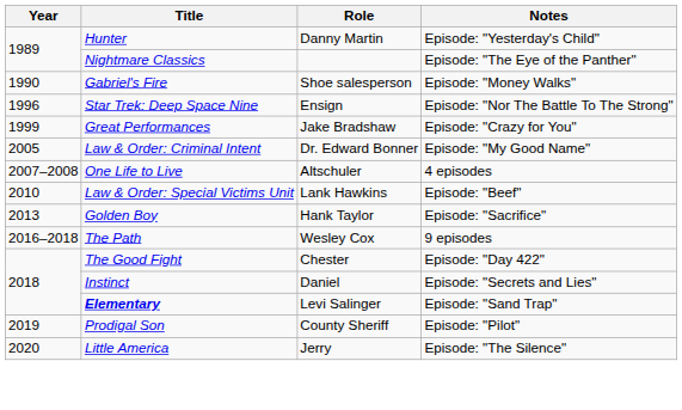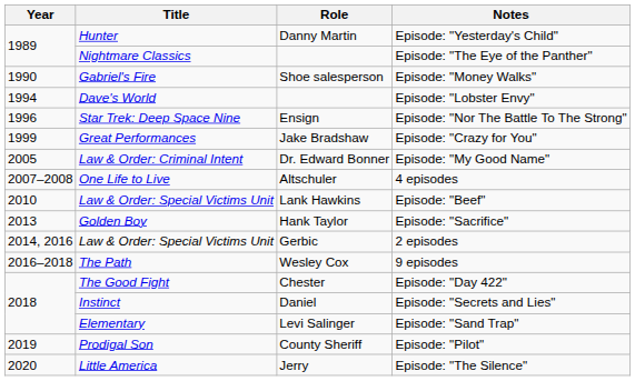+ row: 1994 | Dave's World | Episode: "Lobster Envy"
+ row: 2014, 2016 | Law & Order: Special Victims Unit | Gerbic | 2 episodes
Episode: "Sand Trap" | Title: bold -> normal
